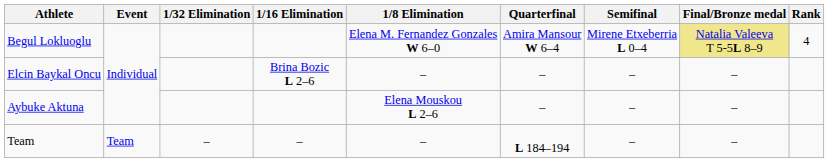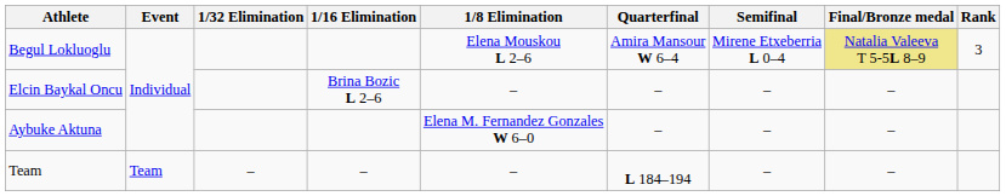Begul Lokluoglu | 1/8 Elimination: Elena M. Fernandez Gonzales W 6–0 -> Elena Mouskou L 2–6
Begul Lokluoglu | Rank: 4 -> 3
Aybuke Aktuna | 1/8 Elimination: Elena Mouskou L 2–6 -> Elena M. Fernandez Gonzales W 6–0
